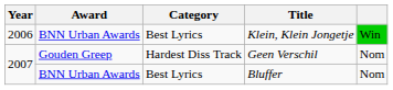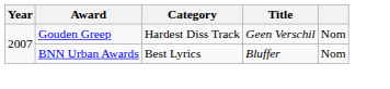- row: 2006 | BNN Urban Awards | Best Lyrics | Klein, Klein Jongetje | Win
